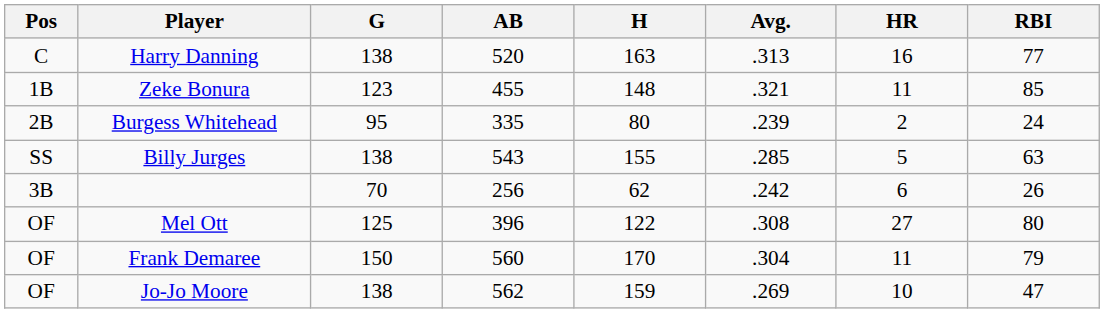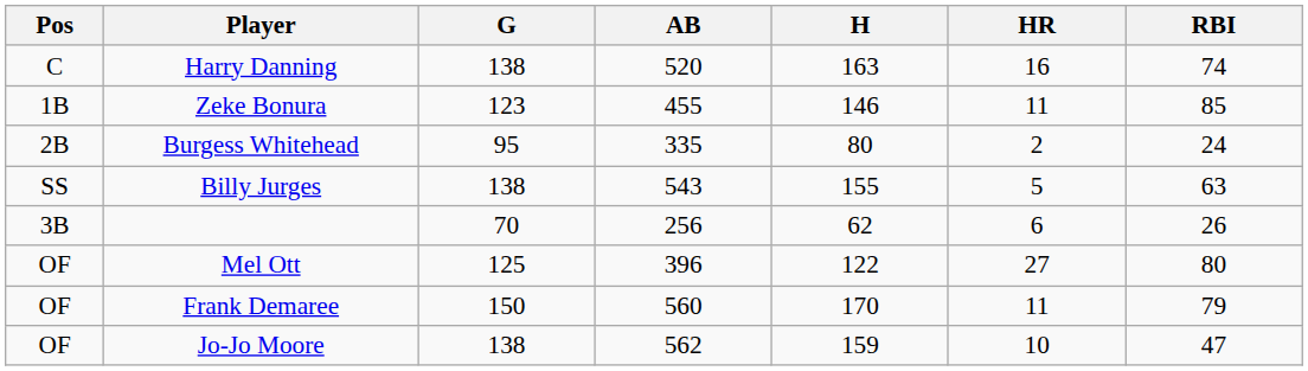- column: Avg. | .313 | .321 | .239 | .285 | .242 | .308 | .304 | .269
Harry Danning | RBI: 77 -> 74
Zeke Bonura | H: 148 -> 146
